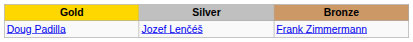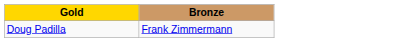- column: Silver | Jozef Lenčéš
